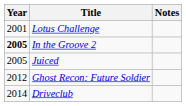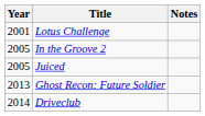In the Groove 2 | Year: bold -> normal
Ghost Recon: Future Soldier | Year: 2012 -> 2013
